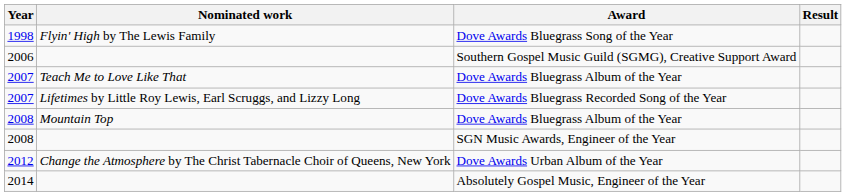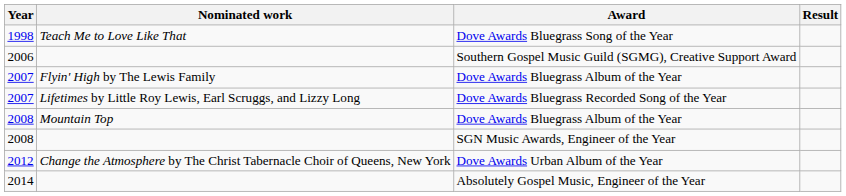Dove Awards Bluegrass Song of the Year | Nominated work: Flyin' High by The Lewis Family -> Teach Me to Love Like That
2007 / Dove Awards Bluegrass Album of the Year | Nominated work: Teach Me to Love Like That -> Flyin' High by The Lewis Family
